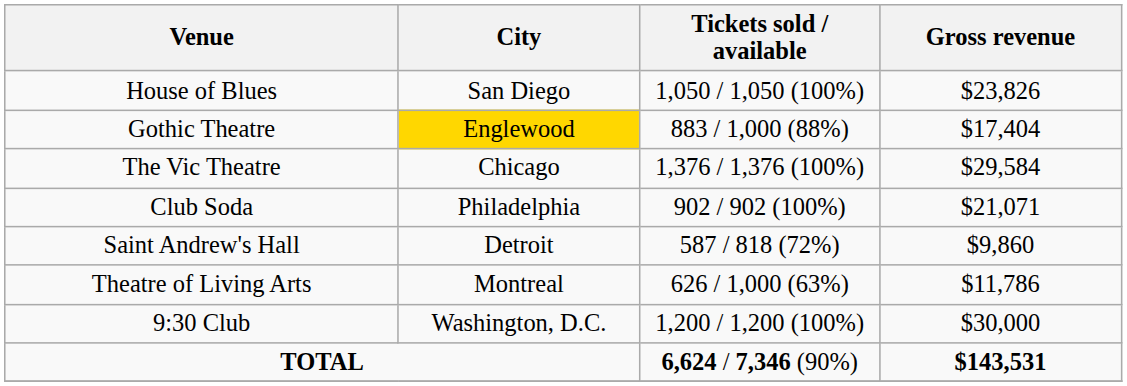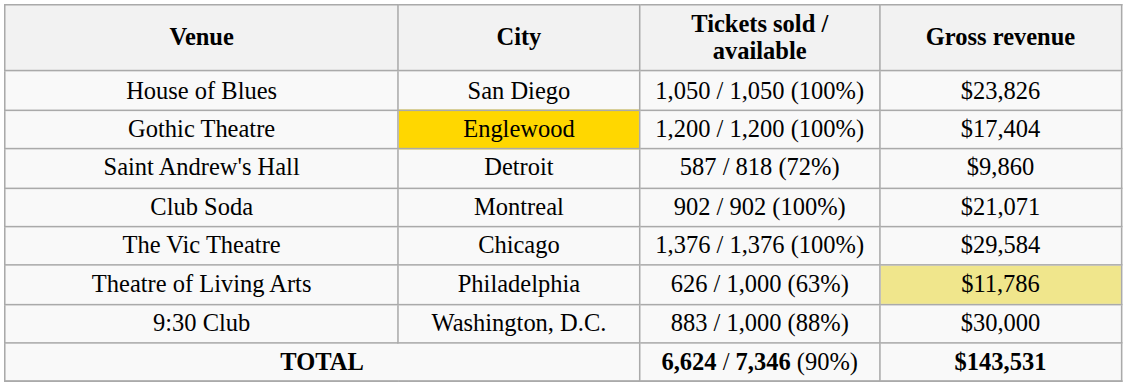Gothic Theatre | Tickets sold / available: 883 / 1,000 (88%) -> 1,200 / 1,200 (100%)
rows swapped: The Vic Theatre <-> Saint Andrew's Hall
Club Soda | City: Philadelphia -> Montreal
Theatre of Living Arts | City: Montreal -> Philadelphia
Theatre of Living Arts | Gross revenue: no background -> khaki background
9:30 Club | Tickets sold / available: 1,200 / 1,200 (100%) -> 883 / 1,000 (88%)
